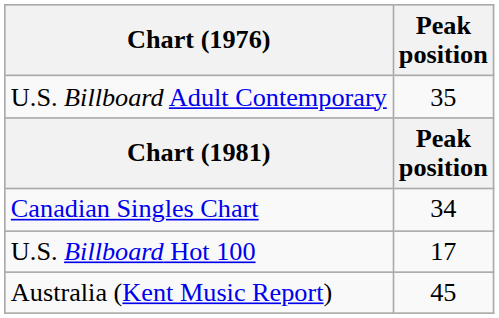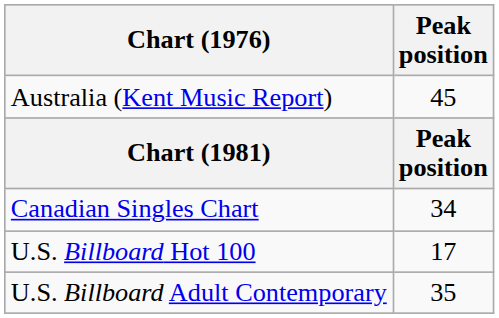rows swapped: Australia (Kent Music Report) <-> U.S. Billboard Adult Contemporary
